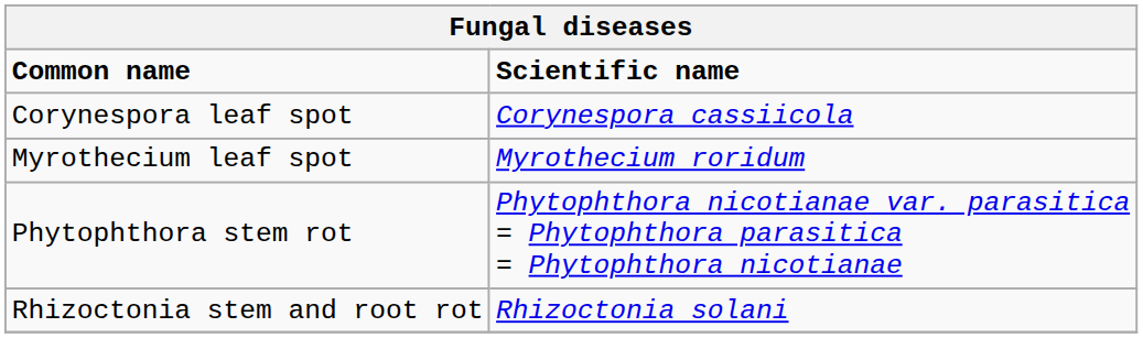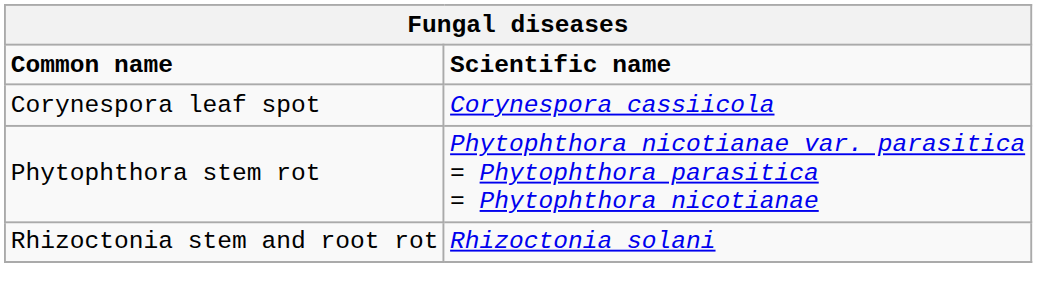- row: Myrothecium leaf spot | Myrothecium roridum
